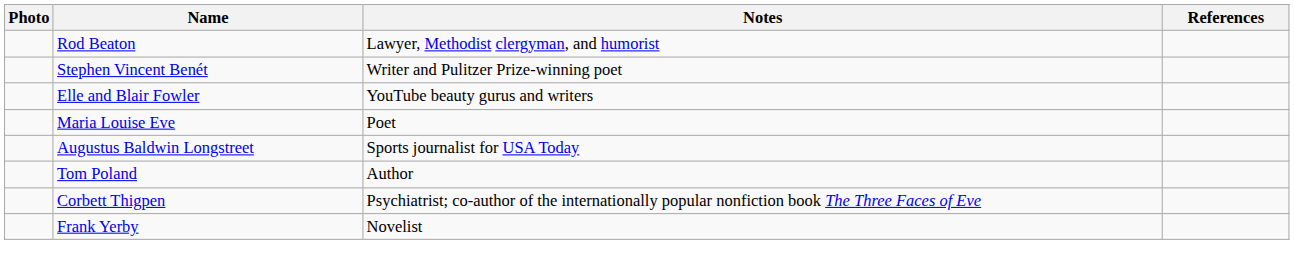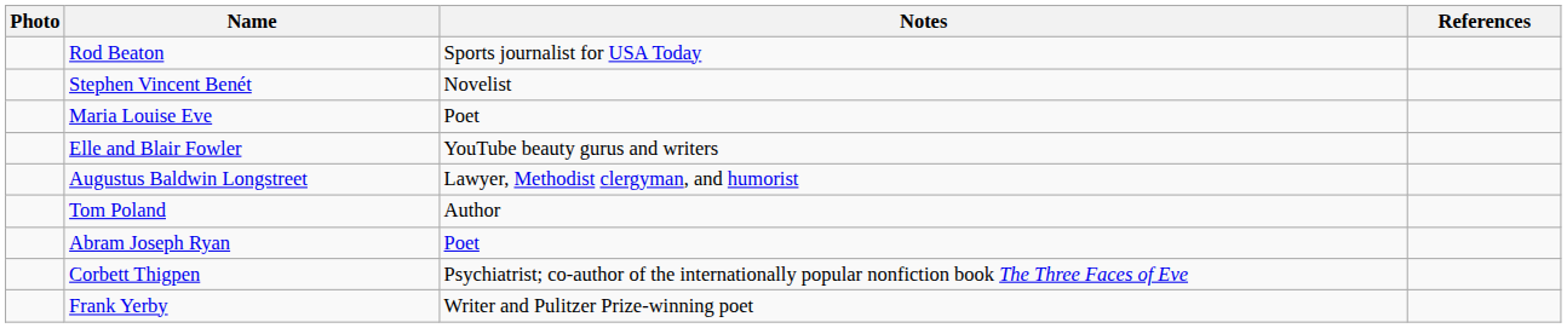Rod Beaton | Notes: Lawyer, Methodist clergyman, and humorist -> Sports journalist for USA Today
Stephen Vincent Benét | Notes: Writer and Pulitzer Prize-winning poet -> Novelist
rows swapped: Maria Louise Eve <-> Elle and Blair Fowler
Augustus Baldwin Longstreet | Notes: Sports journalist for USA Today -> Lawyer, Methodist clergyman, and humorist
+ row: Abram Joseph Ryan | Poet
Frank Yerby | Notes: Novelist -> Writer and Pulitzer Prize-winning poet
